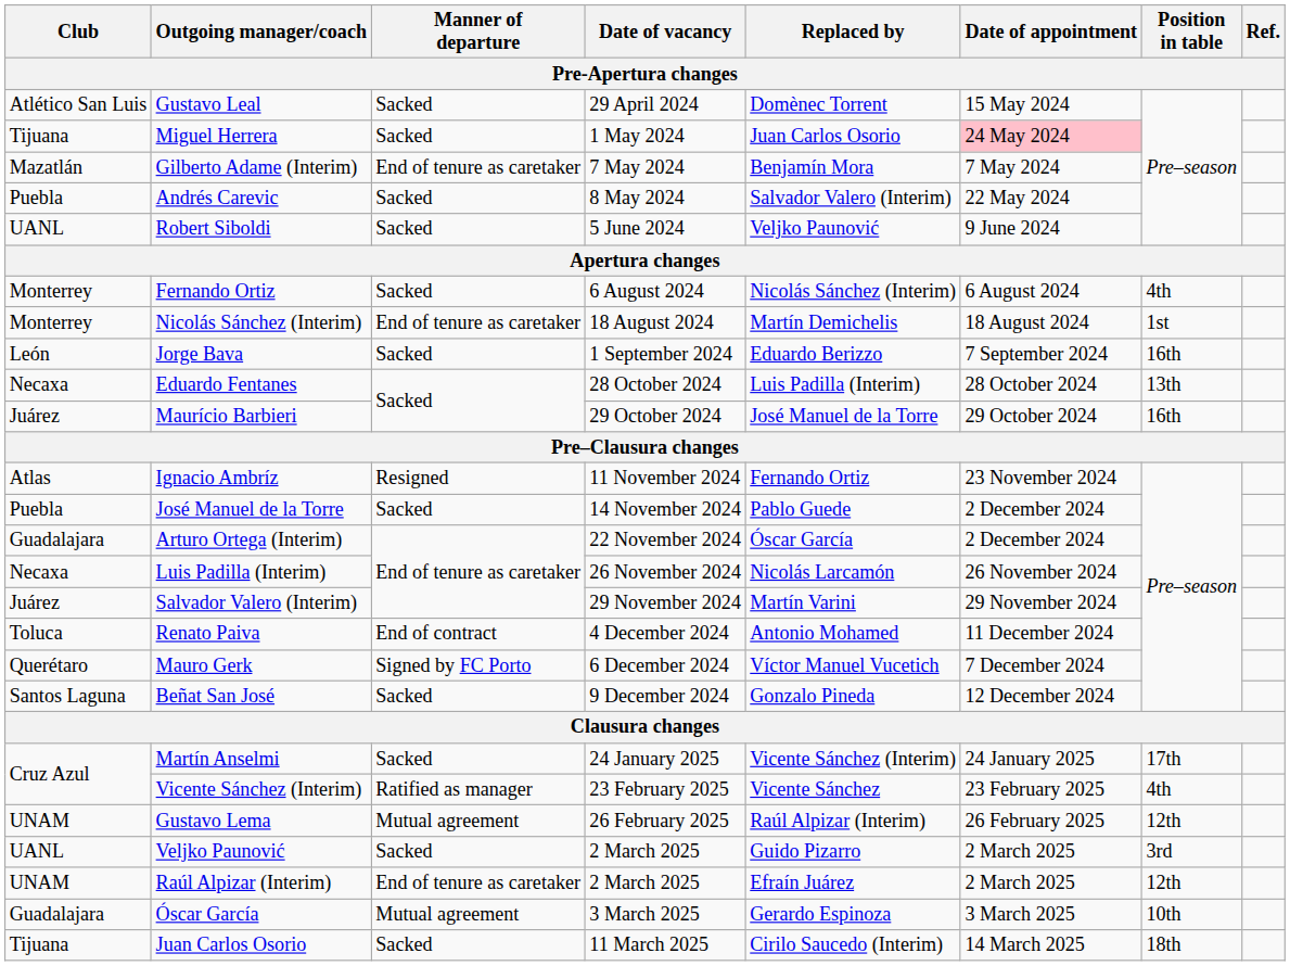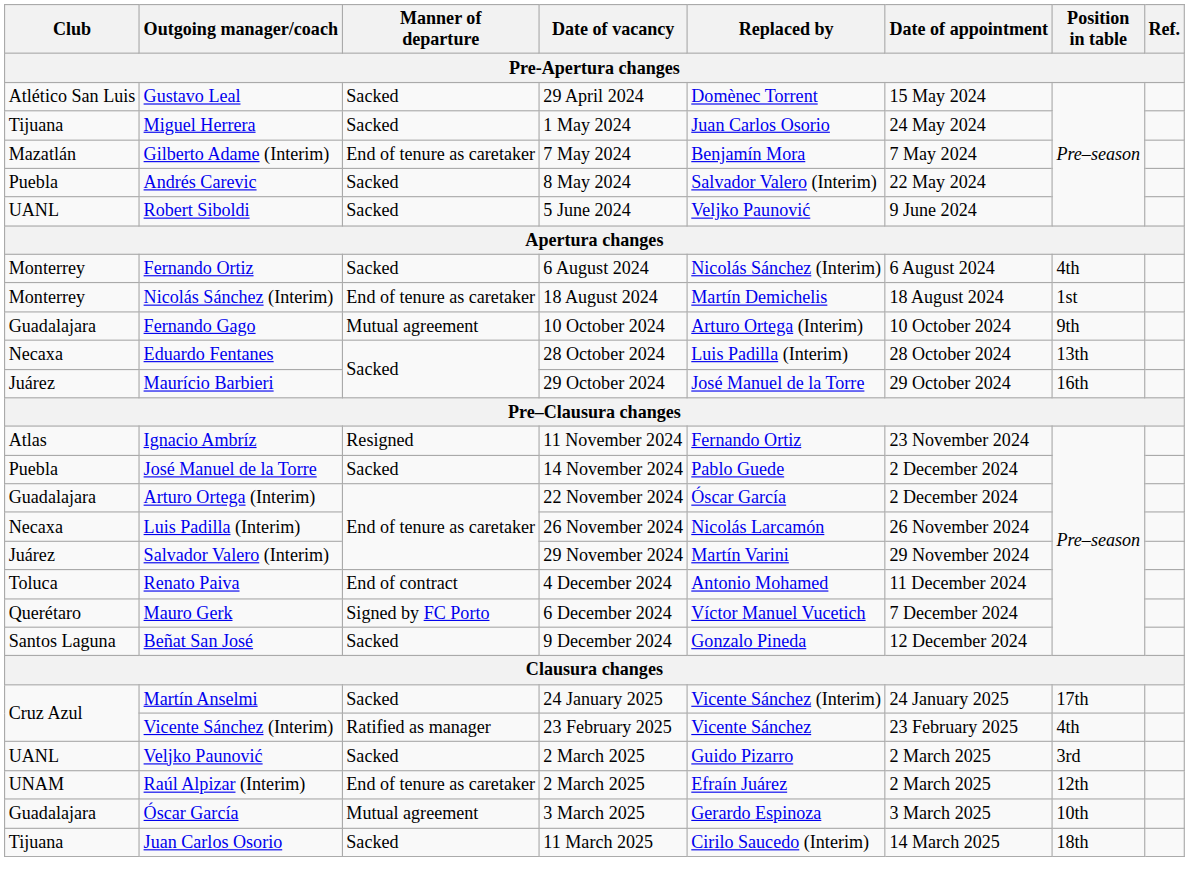Miguel Herrera | Date of appointment: pink background -> no background
- row: León | Jorge Bava | Sacked | 1 September 2024 | Eduardo Berizzo | 7 September 2024 | 16th
+ row: Guadalajara | Fernando Gago | Mutual agreement | 10 October 2024 | Arturo Ortega (Interim) | 10 October 2024 | 9th
- row: UNAM | Gustavo Lema | Mutual agreement | 26 February 2025 | Raúl Alpizar (Interim) | 26 February 2025 | 12th
